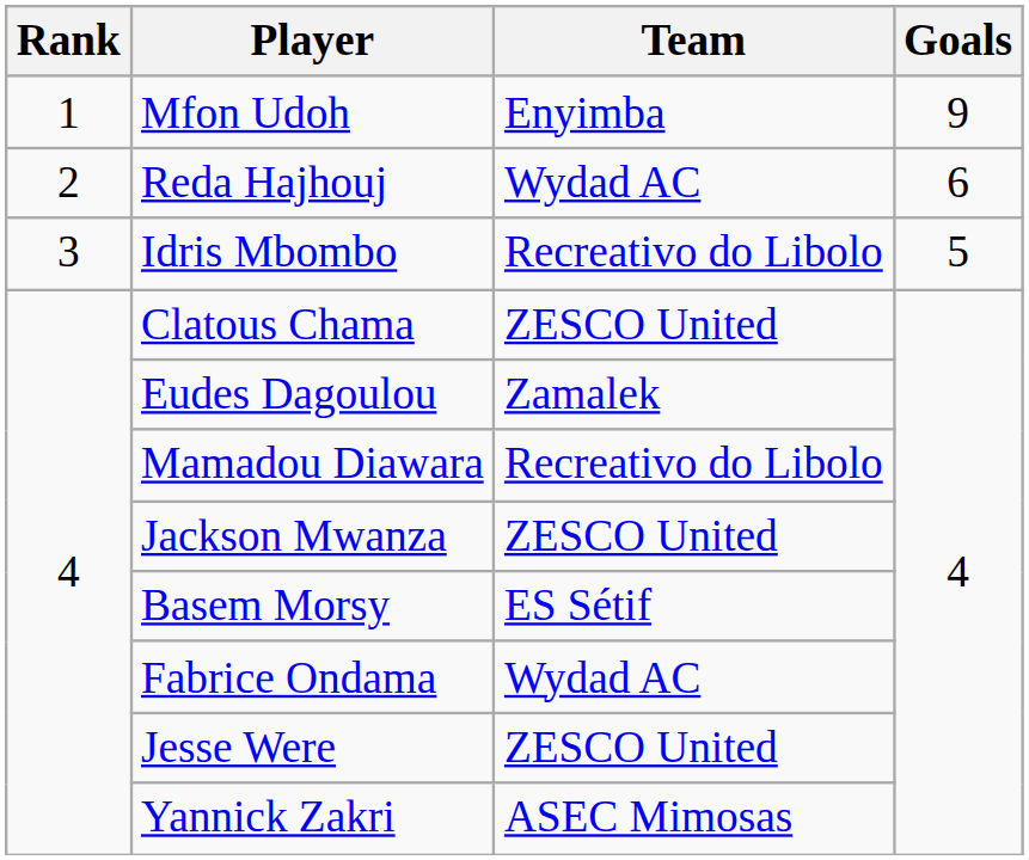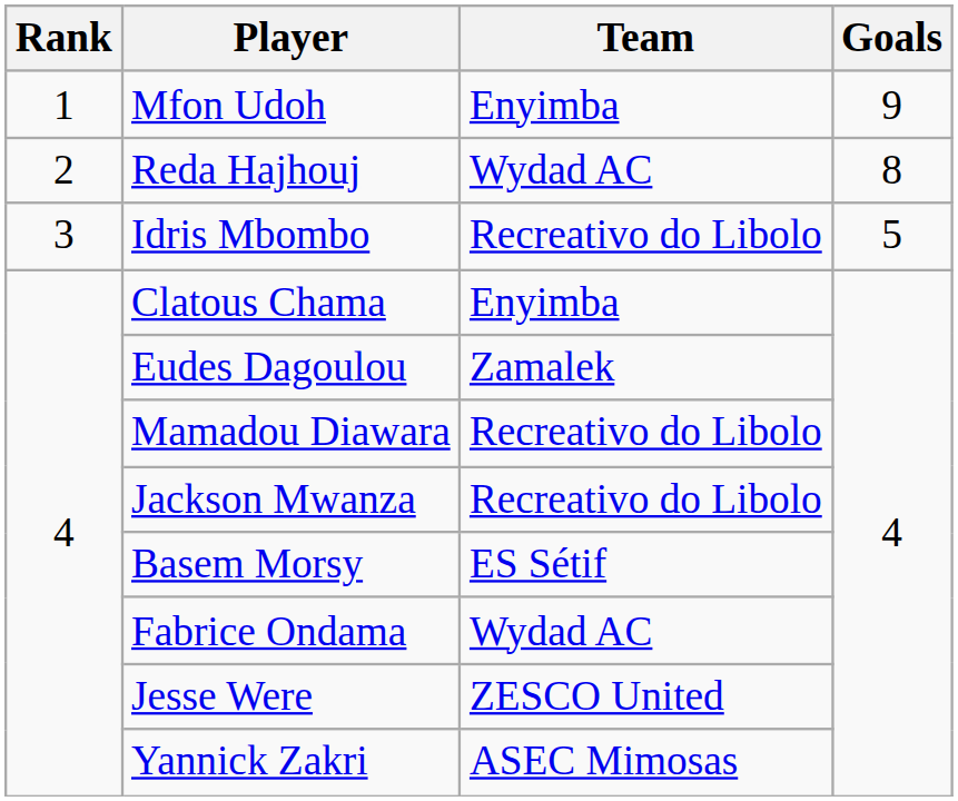Reda Hajhouj | Goals: 6 -> 8
Clatous Chama | Team: ZESCO United -> Enyimba
Jackson Mwanza | Team: ZESCO United -> Recreativo do Libolo
